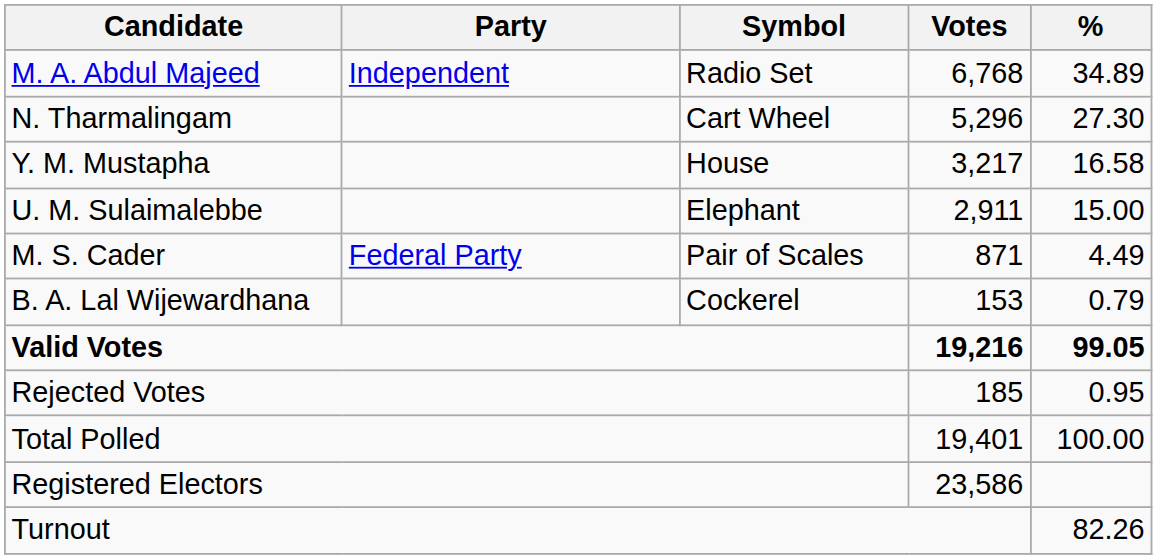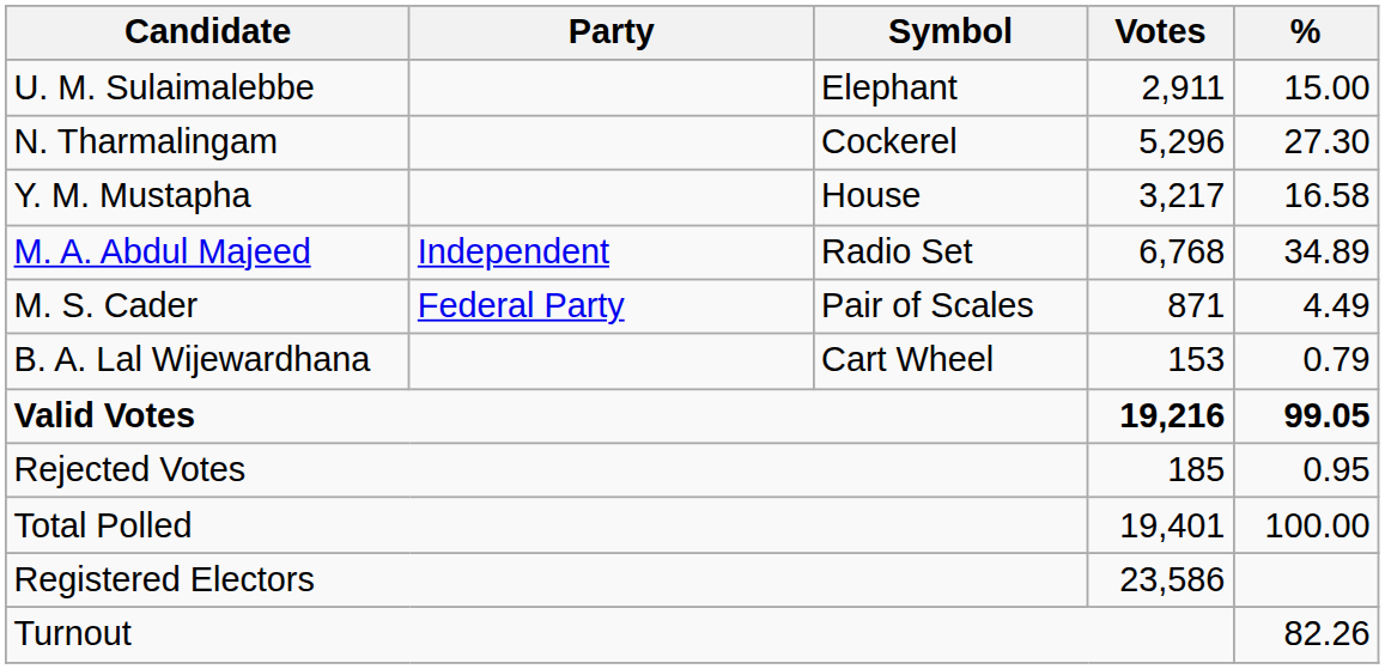rows swapped: M. A. Abdul Majeed <-> U. M. Sulaimalebbe
N. Tharmalingam | Symbol: Cart Wheel -> Cockerel
B. A. Lal Wijewardhana | Symbol: Cockerel -> Cart Wheel
